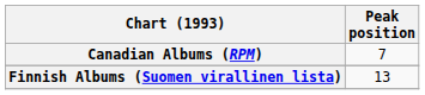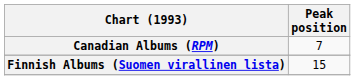Finnish Albums (Suomen virallinen lista) | Peak position: 13 -> 15
